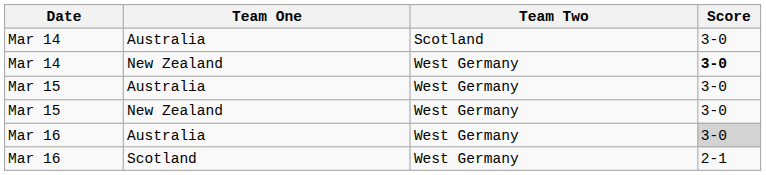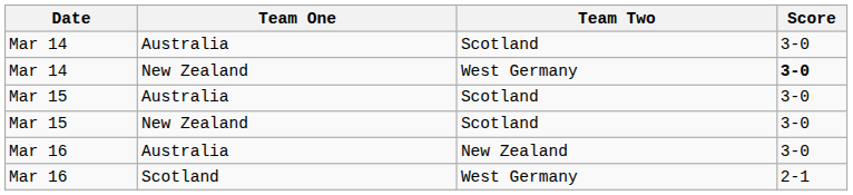Mar 15 / Australia | Team Two: West Germany -> Scotland
Mar 15 / New Zealand | Team Two: West Germany -> Scotland
Mar 16 / Australia | Team Two: West Germany -> New Zealand
Mar 16 / Australia | Score: lightgrey background -> no background
